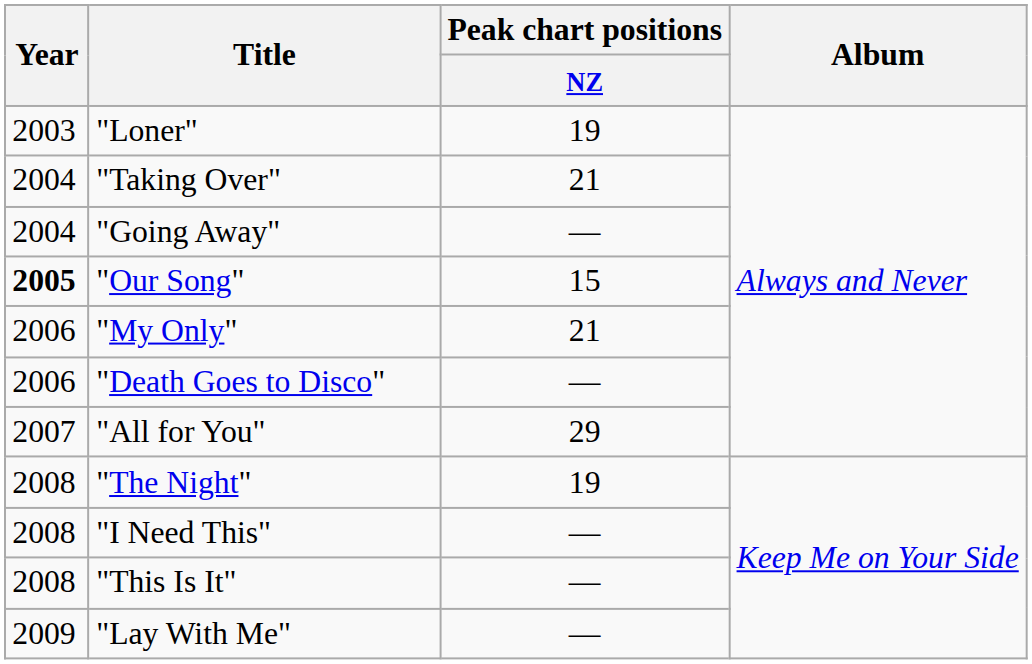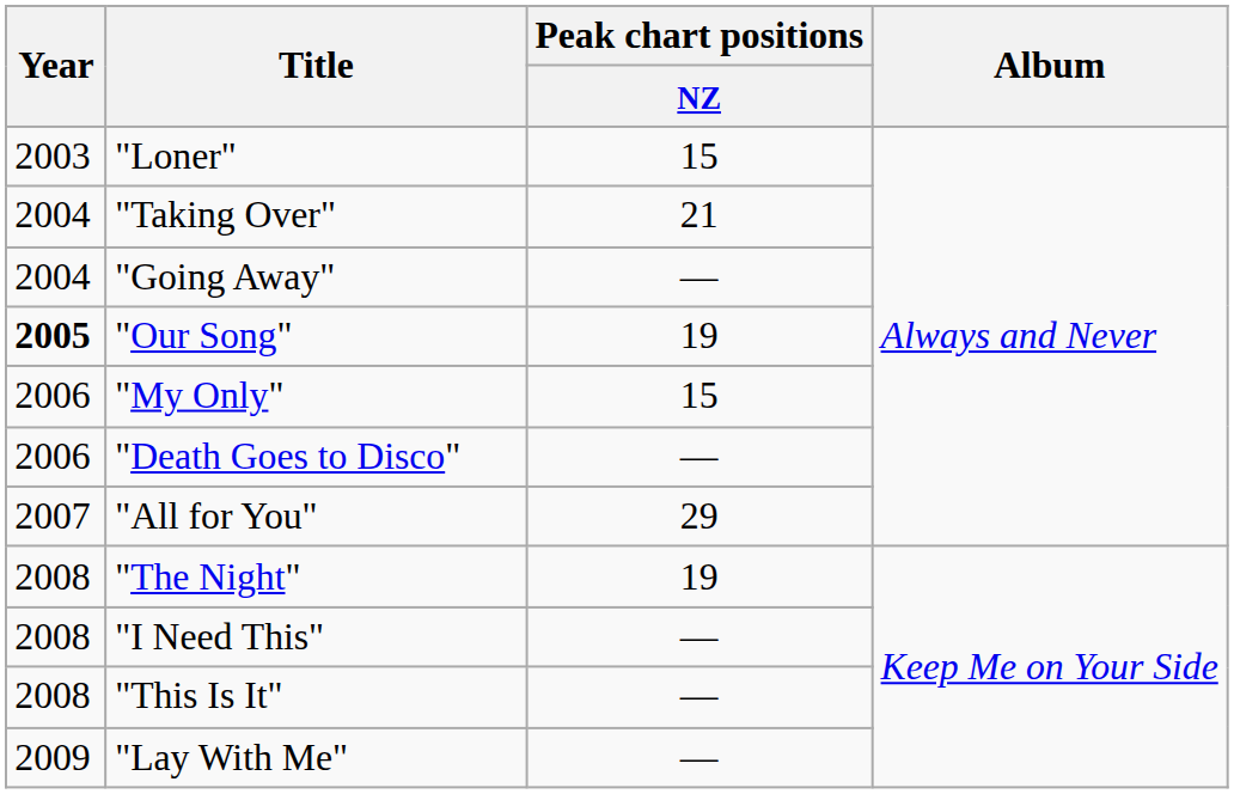"Loner" | Peak chart positions / NZ: 19 -> 15
"Our Song" | Peak chart positions / NZ: 15 -> 19
"My Only" | Peak chart positions / NZ: 21 -> 15
